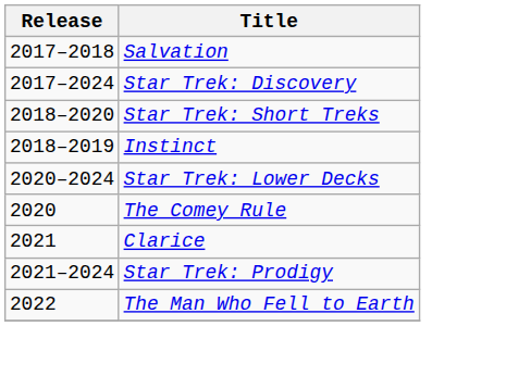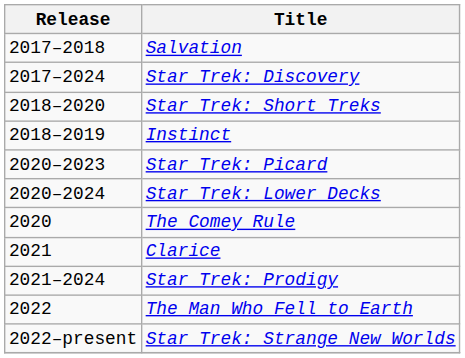+ row: 2020–2023 | Star Trek: Picard
+ row: 2022–present | Star Trek: Strange New Worlds
